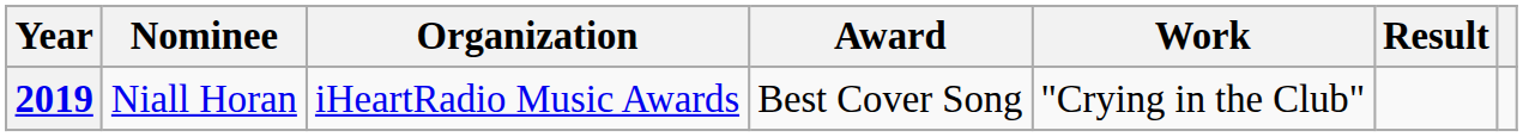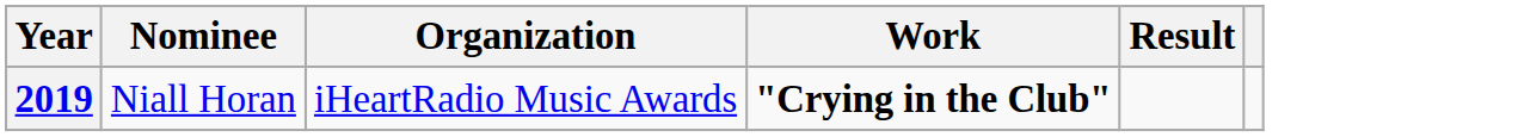- column: Award | Best Cover Song
2019 | Work: normal -> bold
